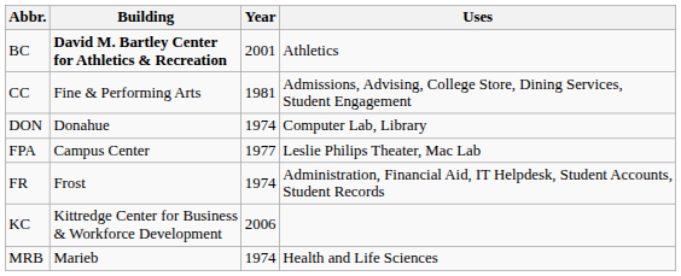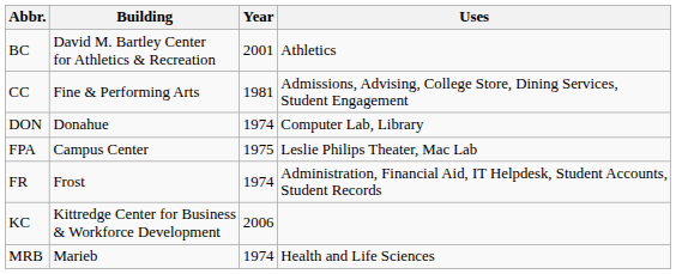BC | Building: bold -> normal
FPA | Year: 1977 -> 1975
